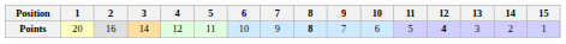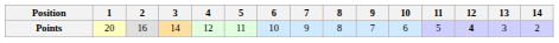- column: 15 | 1
Points | 8: bold -> normal
